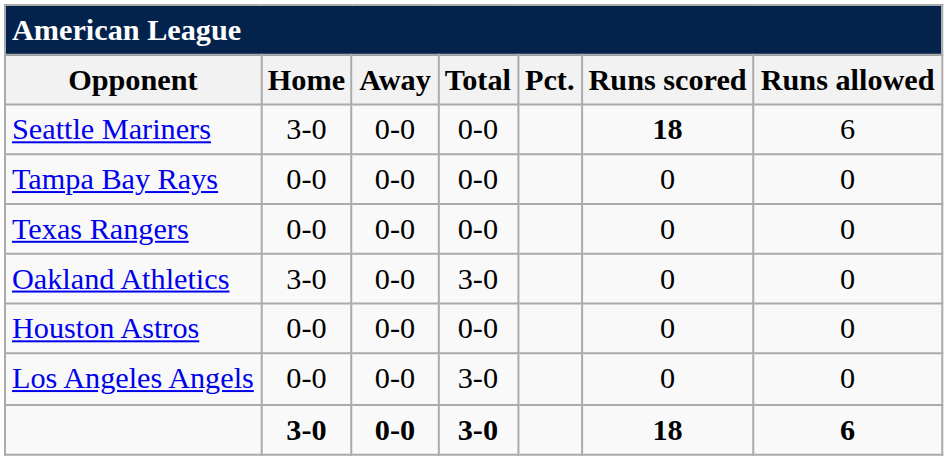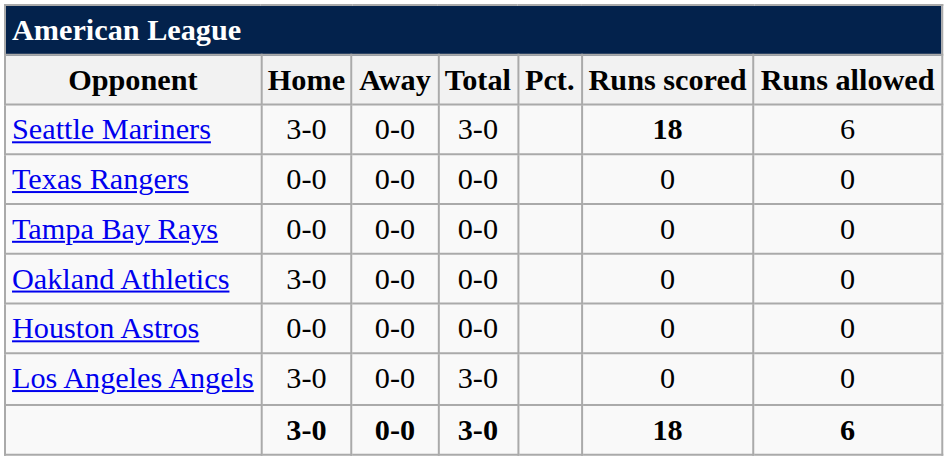Seattle Mariners | Total: 0-0 -> 3-0
rows swapped: Tampa Bay Rays <-> Texas Rangers
Oakland Athletics | Total: 3-0 -> 0-0
Los Angeles Angels | Home: 0-0 -> 3-0
